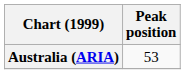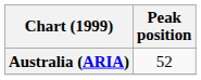Australia (ARIA) | Peak position: 53 -> 52
